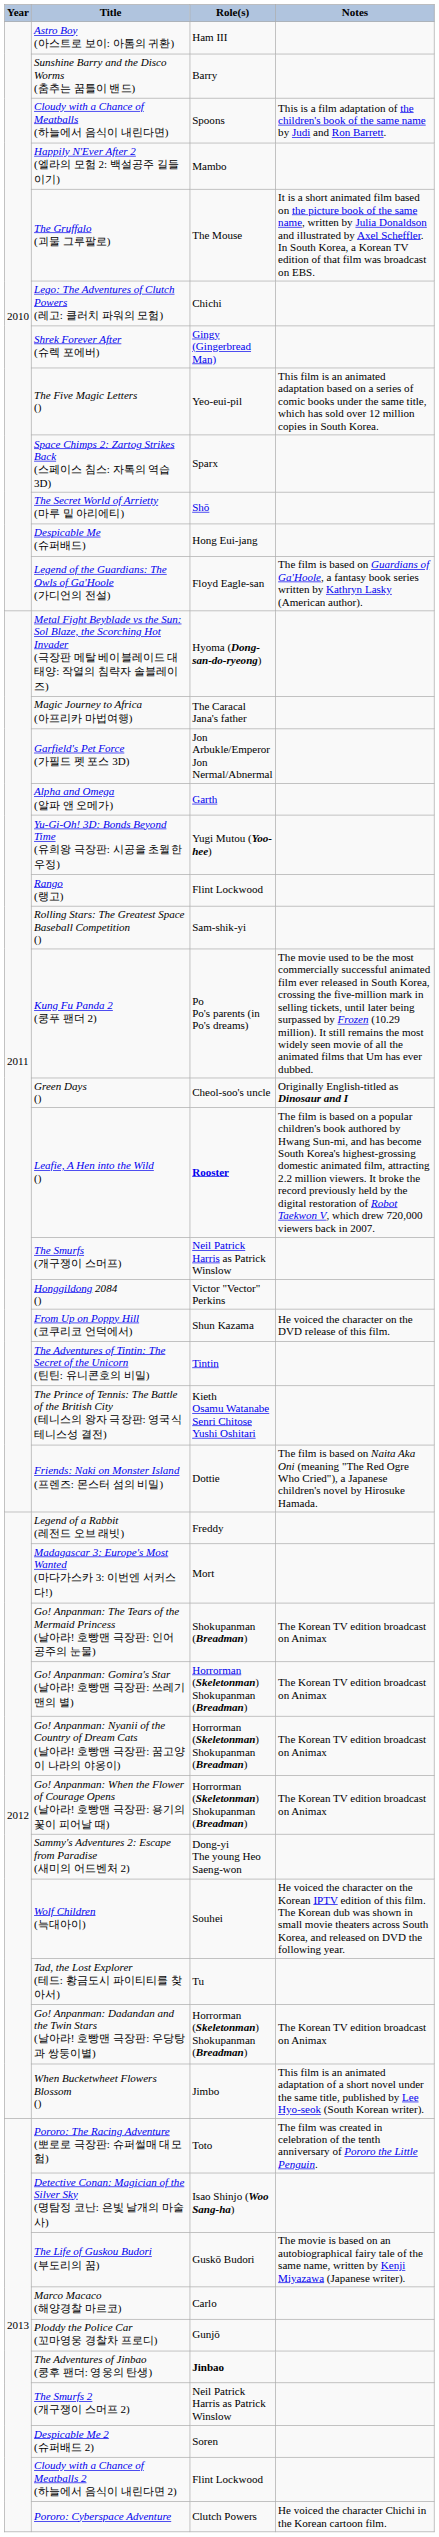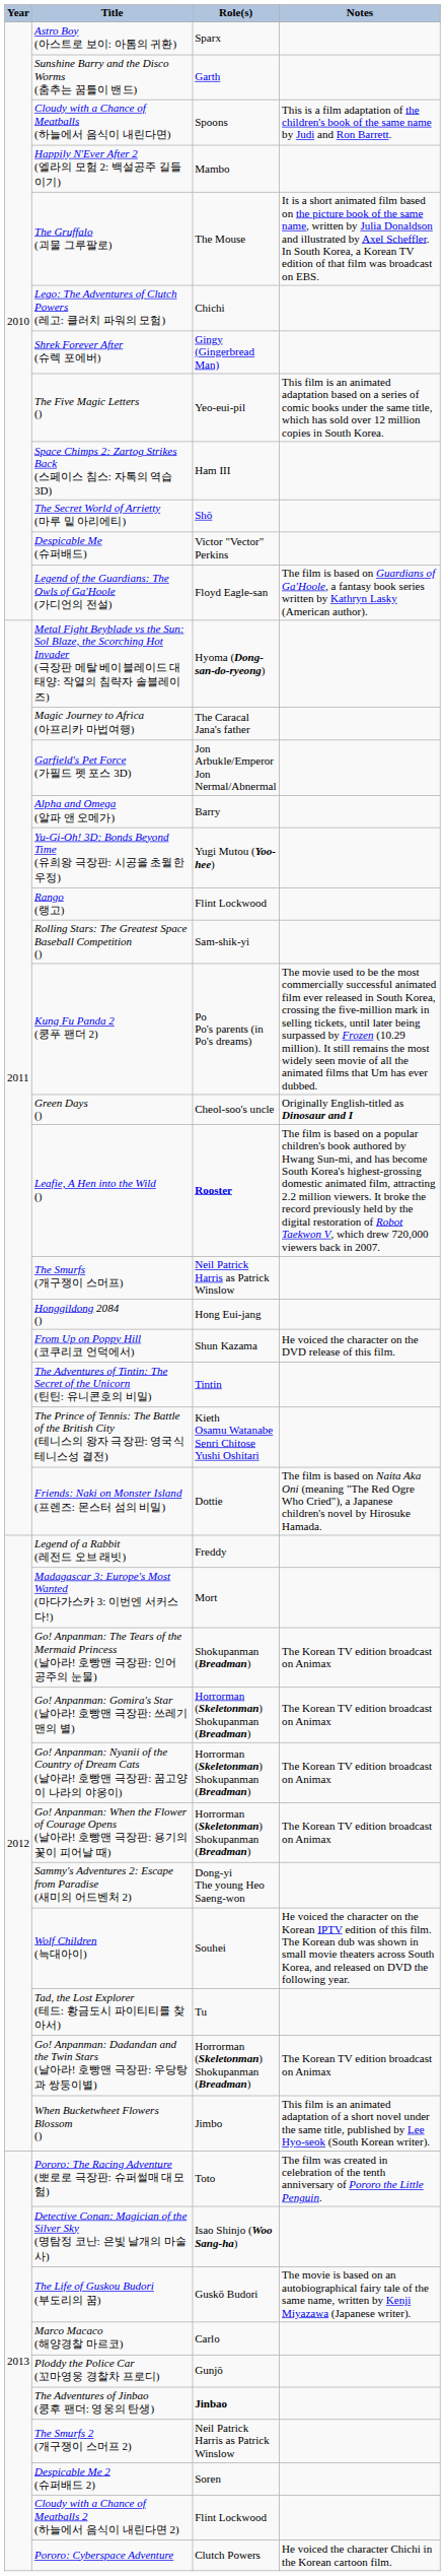Astro Boy (아스트로 보이: 아톰의 귀환) | Role(s): Ham III -> Sparx
Sunshine Barry and the Disco Worms (춤추는 꿈틀이 밴드) | Role(s): Barry -> Garth
Space Chimps 2: Zartog Strikes Back (스페이스 침스: 자톡의 역습 3D) | Role(s): Sparx -> Ham III
Despicable Me (슈퍼배드) | Role(s): Hong Eui-jang -> Victor "Vector" Perkins
Alpha and Omega (알파 앤 오메가) | Role(s): Garth -> Barry
Honggildong 2084 () | Role(s): Victor "Vector" Perkins -> Hong Eui-jang
